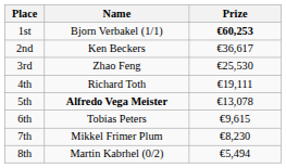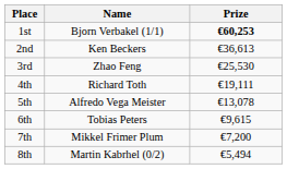2nd | Prize: €36,617 -> €36,613
5th | Name: bold -> normal
7th | Prize: €8,230 -> €7,200
